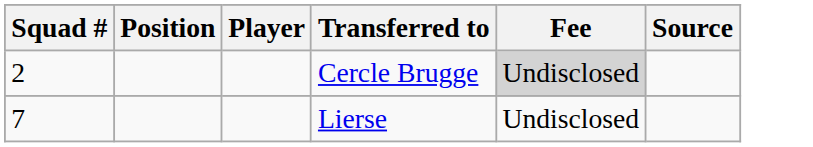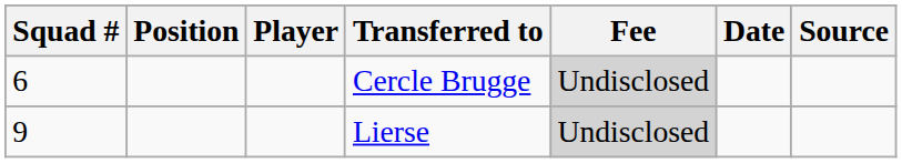+ column: Date
Cercle Brugge | Squad #: 2 -> 6
Lierse | Squad #: 7 -> 9
Lierse | Fee: no background -> lightgrey background
